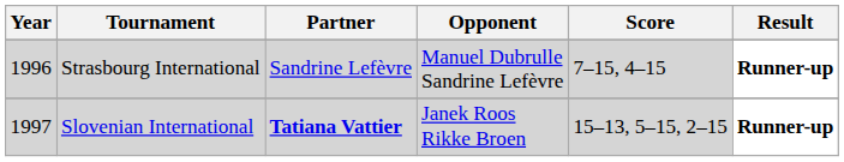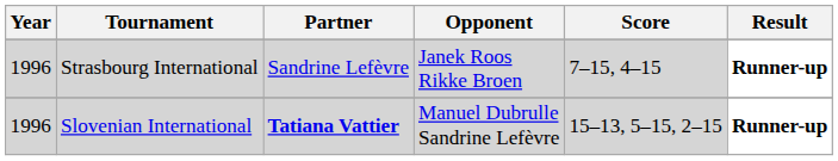Strasbourg International | Opponent: Manuel Dubrulle Sandrine Lefèvre -> Janek Roos Rikke Broen
Slovenian International | Year: 1997 -> 1996
Slovenian International | Opponent: Janek Roos Rikke Broen -> Manuel Dubrulle Sandrine Lefèvre
